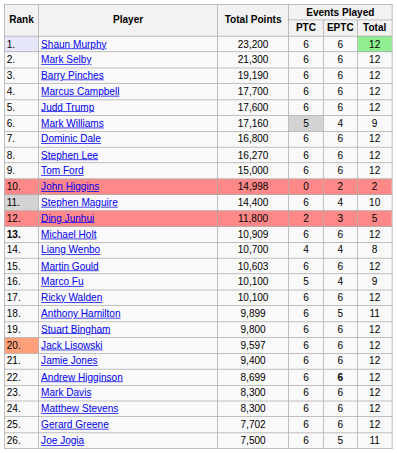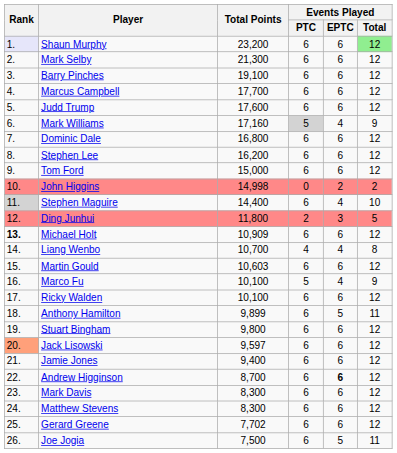Barry Pinches | Total Points: 19,190 -> 19,100
Stephen Lee | Total Points: 16,270 -> 16,200
Andrew Higginson | Total Points: 8,699 -> 8,700
